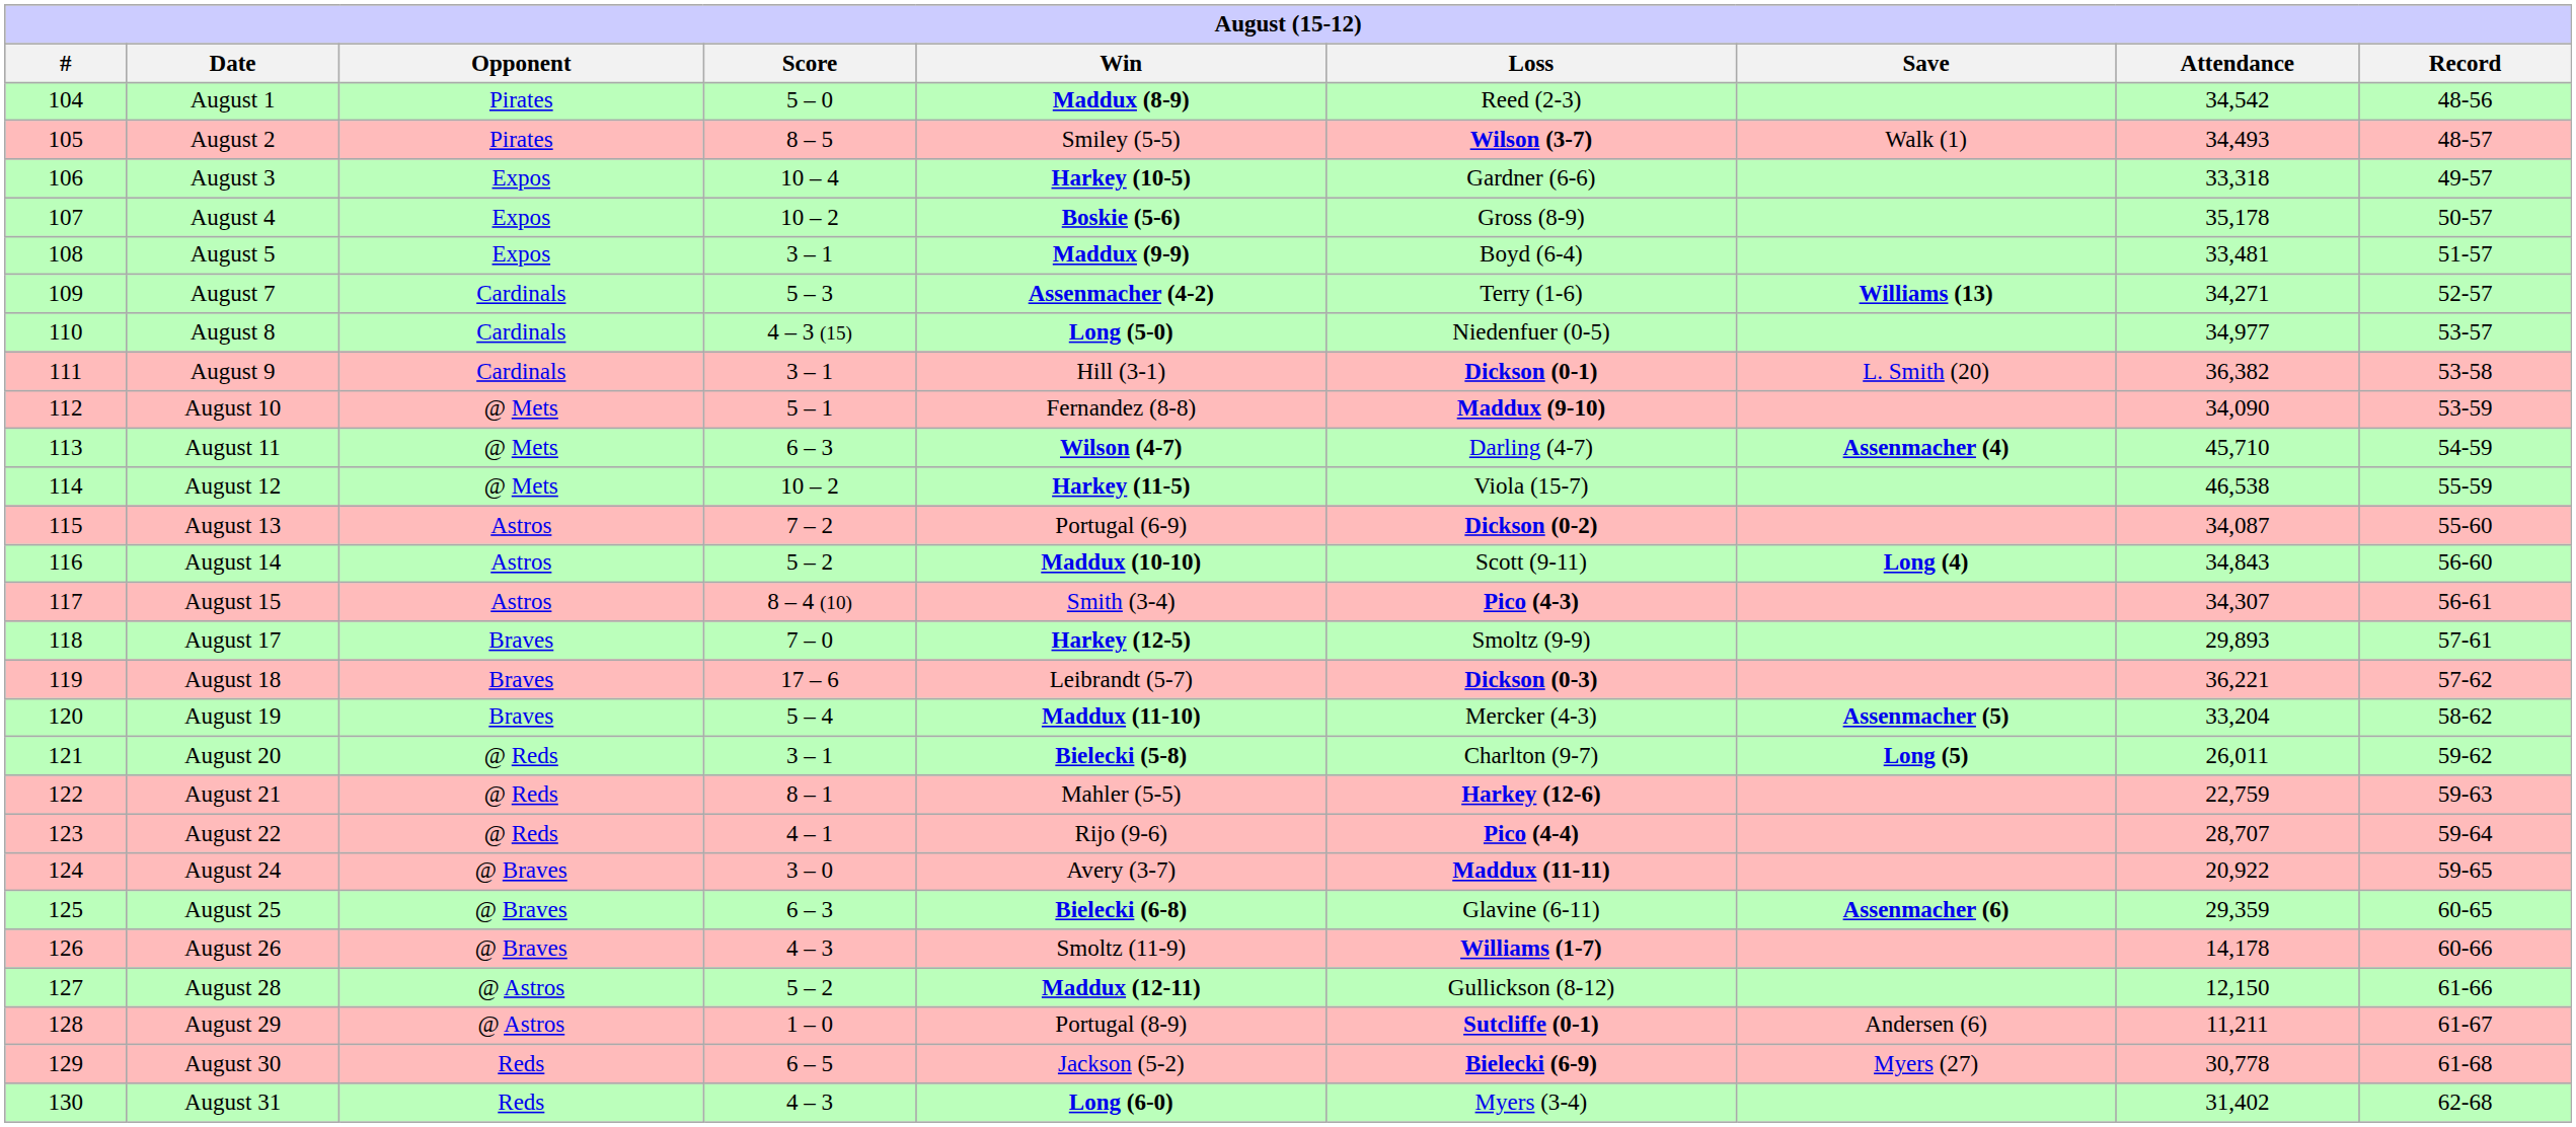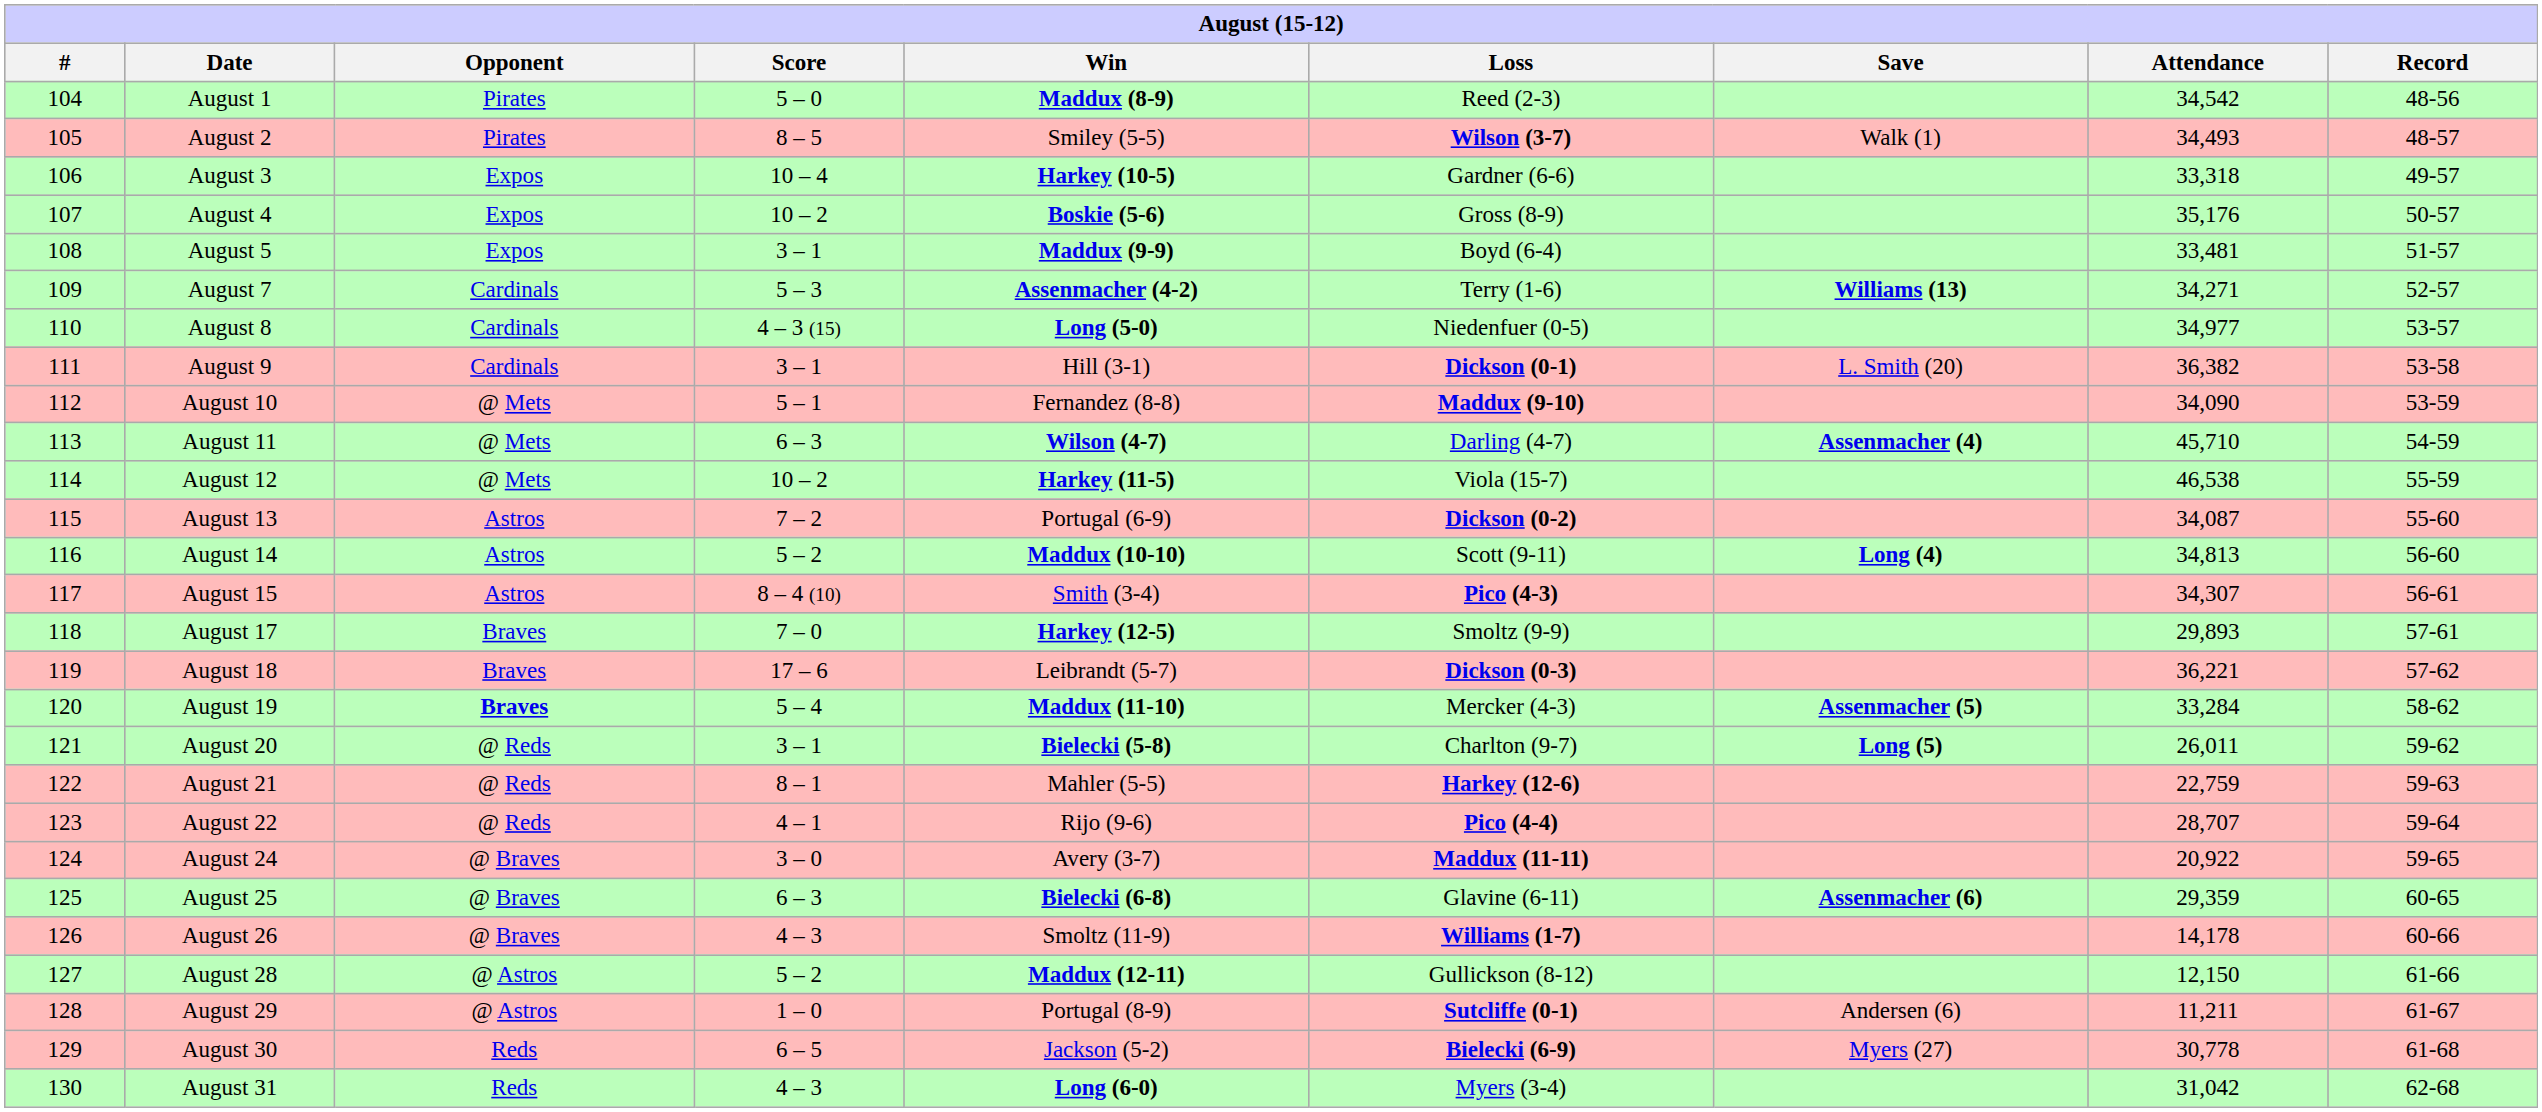August 4 | Attendance: 35,178 -> 35,176
August 14 | Attendance: 34,843 -> 34,813
August 19 | Opponent: normal -> bold
August 19 | Attendance: 33,204 -> 33,284
August 31 | Attendance: 31,402 -> 31,042
